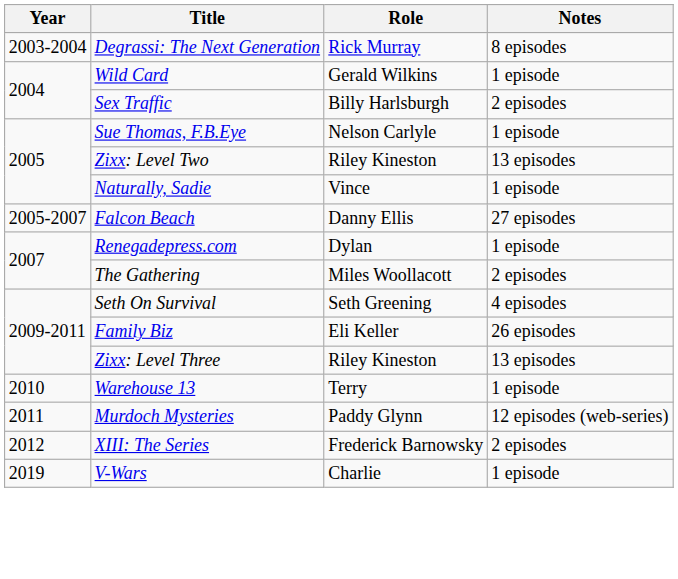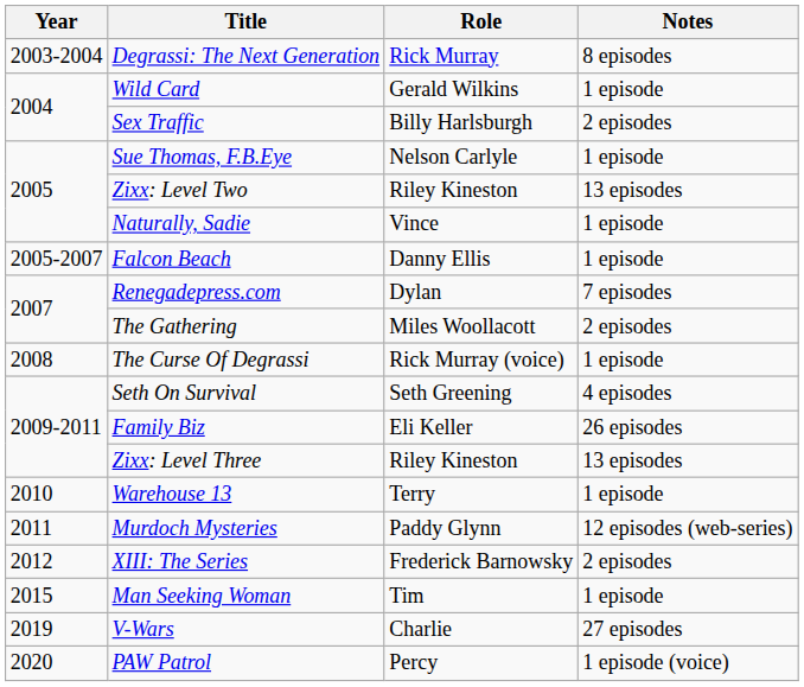Falcon Beach | Notes: 27 episodes -> 1 episode
Renegadepress.com | Notes: 1 episode -> 7 episodes
+ row: 2008 | The Curse Of Degrassi | Rick Murray (voice) | 1 episode
+ row: 2015 | Man Seeking Woman | Tim | 1 episode
V-Wars | Notes: 1 episode -> 27 episodes
+ row: 2020 | PAW Patrol | Percy | 1 episode (voice)
